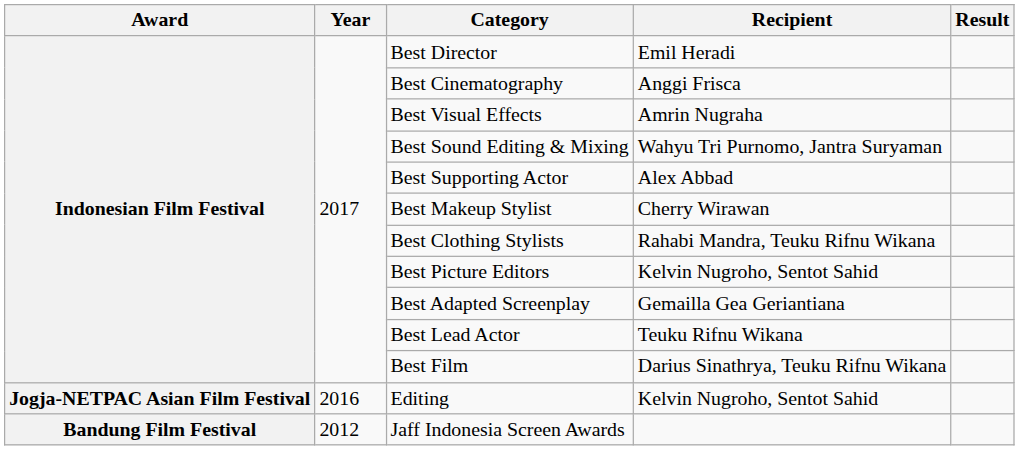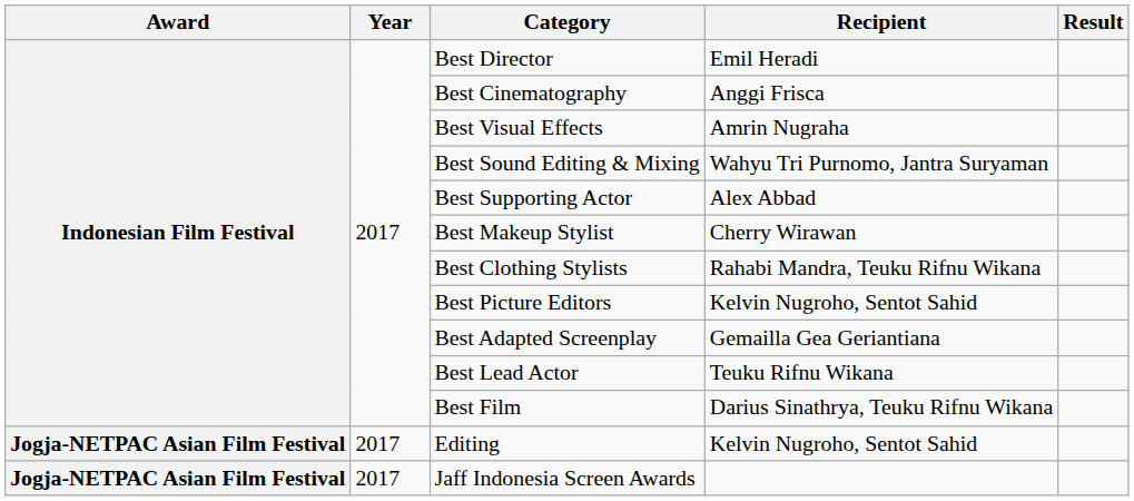Editing | Year: 2016 -> 2017
Jaff Indonesia Screen Awards | Award: Bandung Film Festival -> Jogja-NETPAC Asian Film Festival
Jaff Indonesia Screen Awards | Year: 2012 -> 2017
